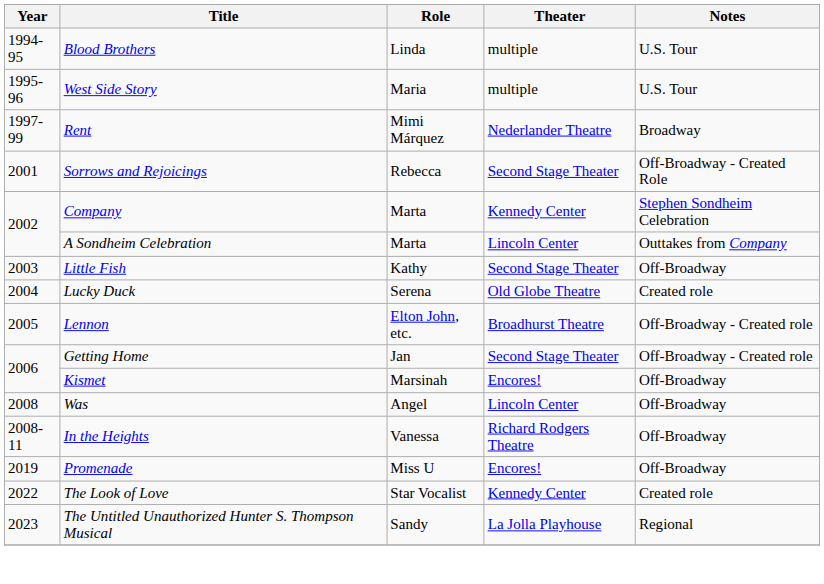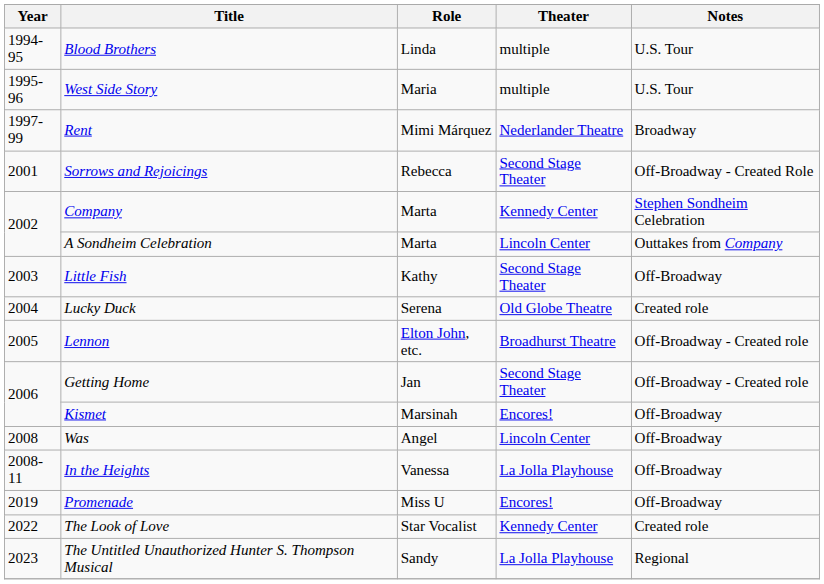In the Heights | Theater: Richard Rodgers Theatre -> La Jolla Playhouse
